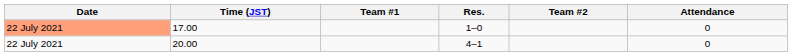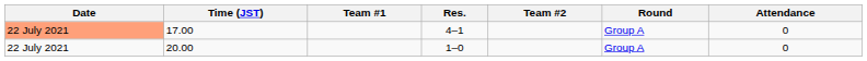+ column: Round | Group A | Group A
17.00 | Res.: 1–0 -> 4–1
20.00 | Res.: 4–1 -> 1–0
